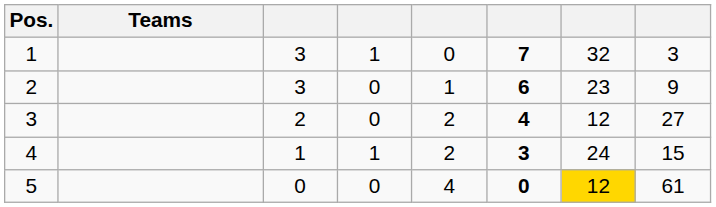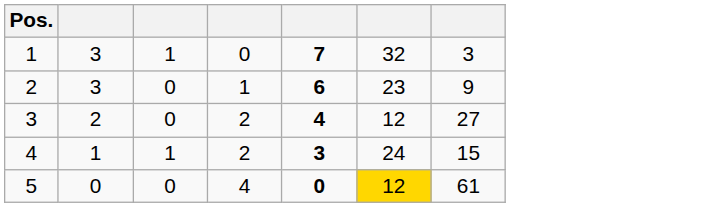- column: Teams
